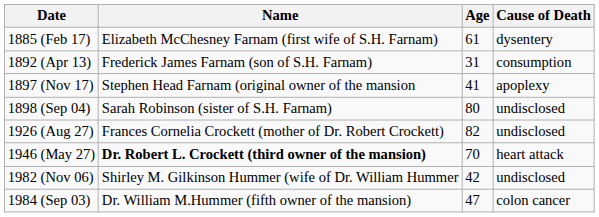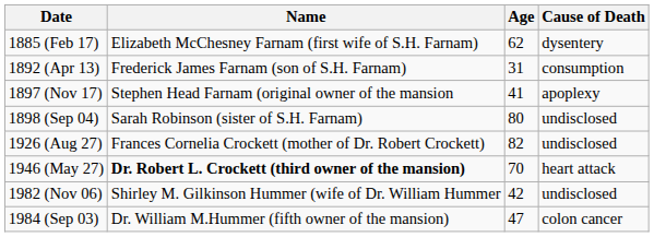1885 (Feb 17) | Age: 61 -> 62
